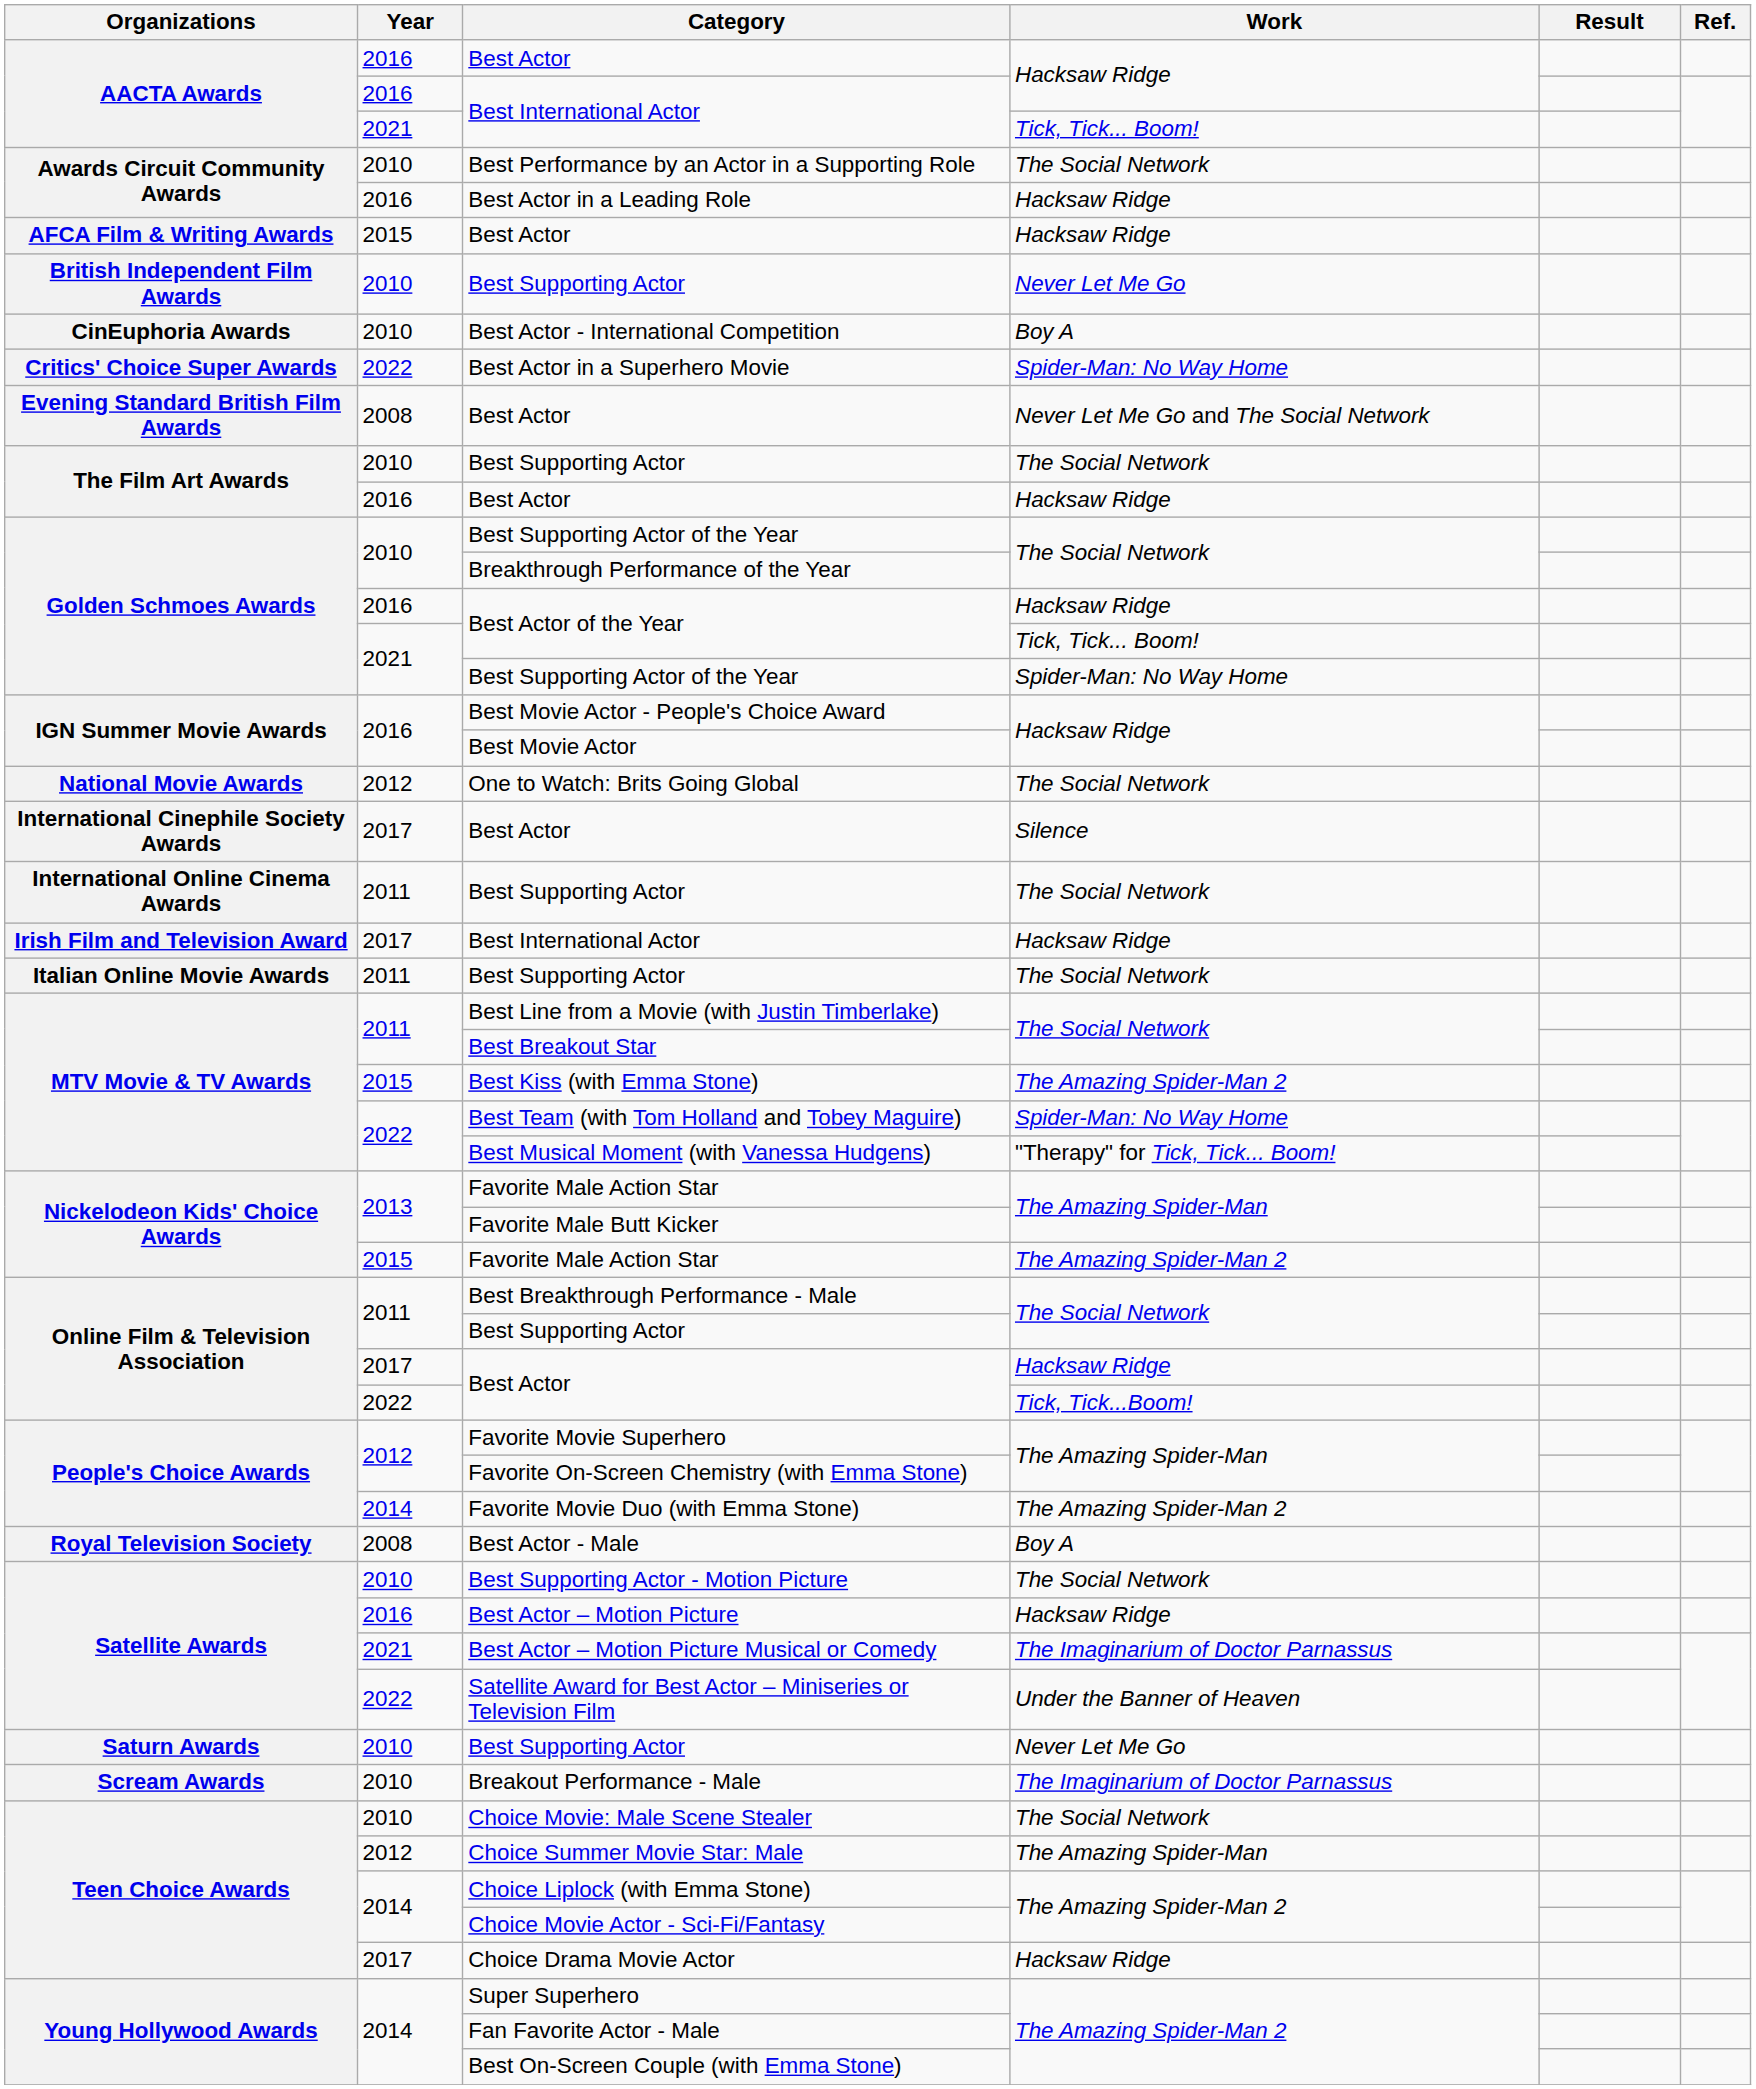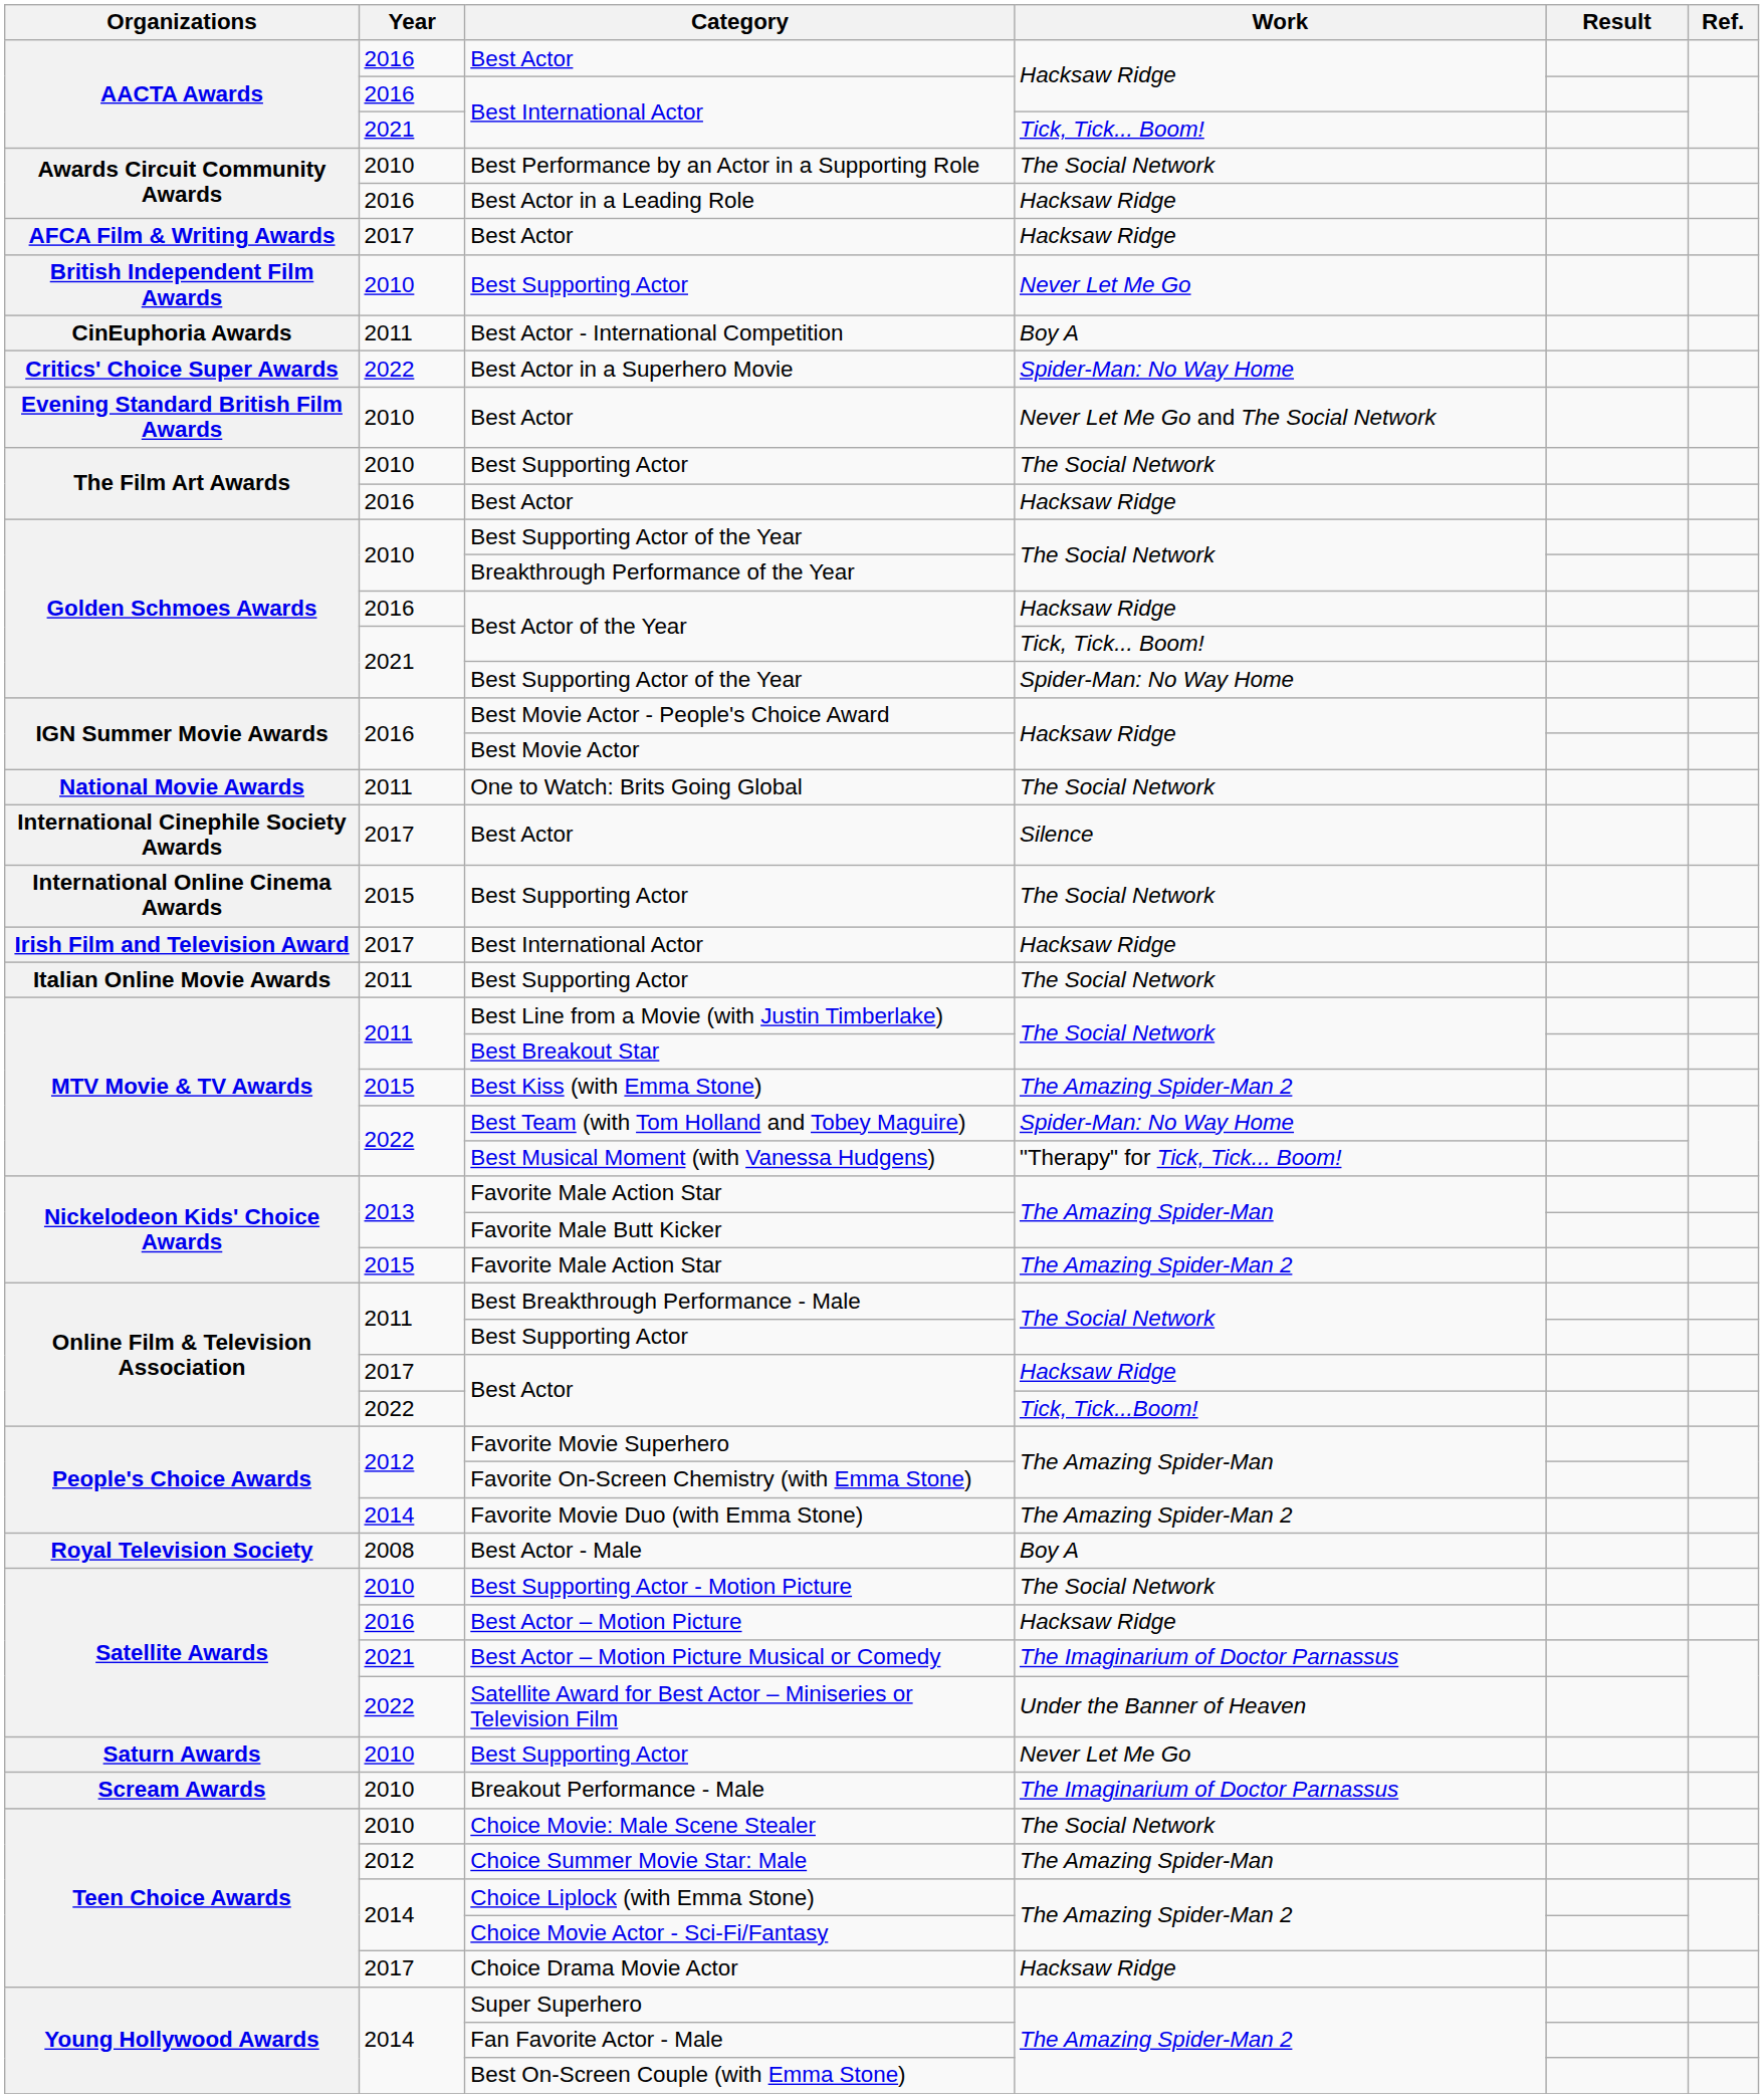AFCA Film & Writing Awards / Best Actor | Year: 2015 -> 2017
Best Actor - International Competition | Year: 2010 -> 2011
Evening Standard British Film Awards / Best Actor | Year: 2008 -> 2010
One to Watch: Brits Going Global | Year: 2012 -> 2011
International Online Cinema Awards / Best Supporting Actor | Year: 2011 -> 2015
